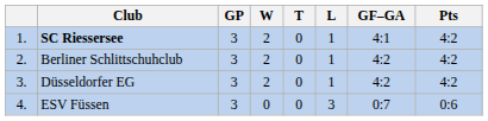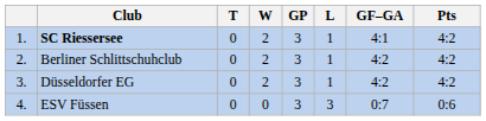columns swapped: GP <-> T
